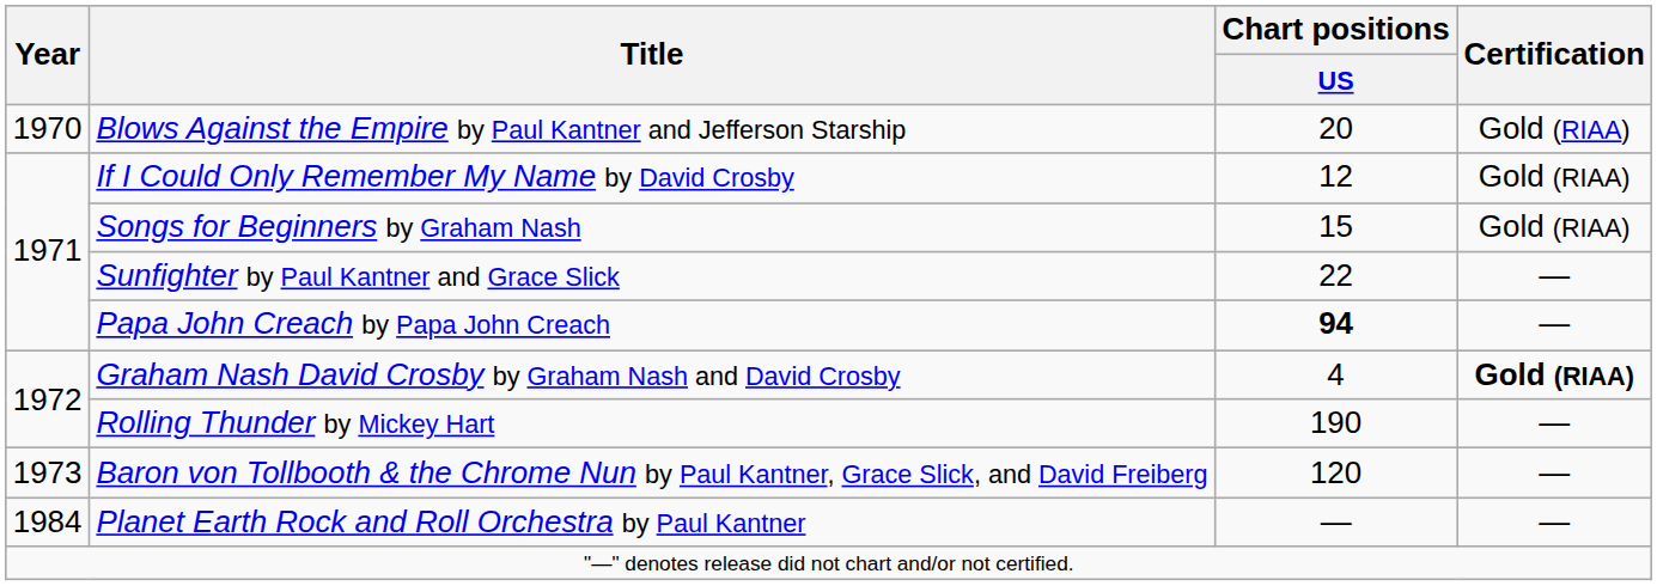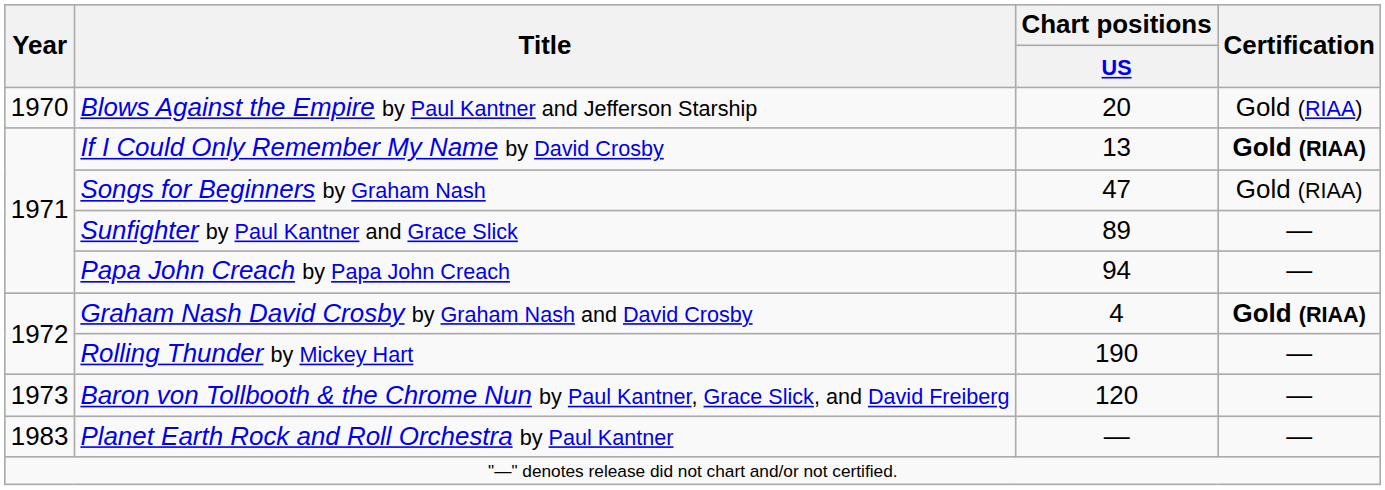If I Could Only Remember My Name by David Crosby | Chart positions / US: 12 -> 13
If I Could Only Remember My Name by David Crosby | Certification: normal -> bold
Songs for Beginners by Graham Nash | Chart positions / US: 15 -> 47
Sunfighter by Paul Kantner and Grace Slick | Chart positions / US: 22 -> 89
Papa John Creach by Papa John Creach | Chart positions / US: bold -> normal
Planet Earth Rock and Roll Orchestra by Paul Kantner | Year: 1984 -> 1983
